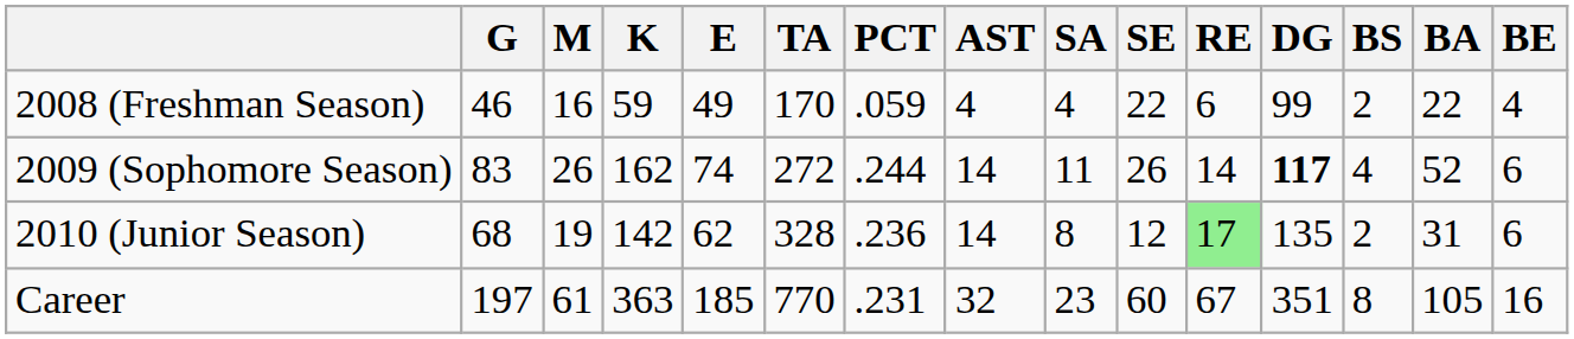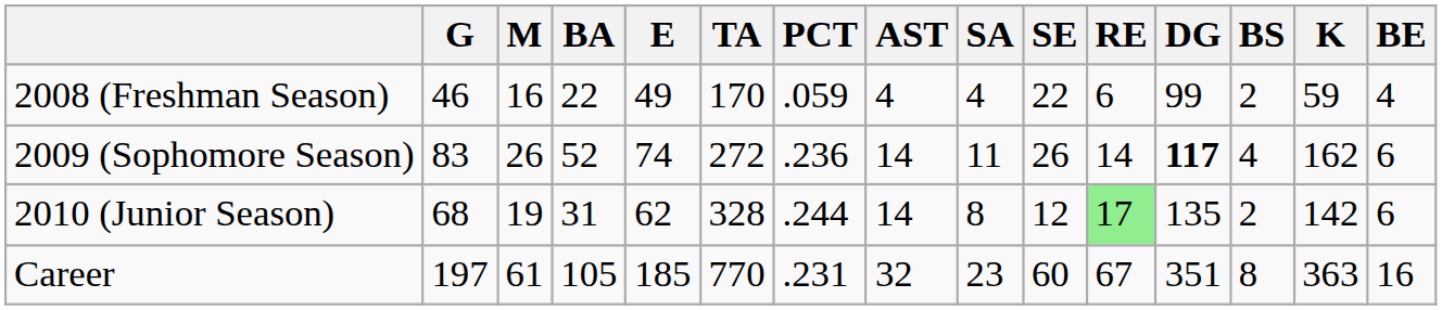columns swapped: K <-> BA
2009 (Sophomore Season) | PCT: .244 -> .236
2010 (Junior Season) | PCT: .236 -> .244
